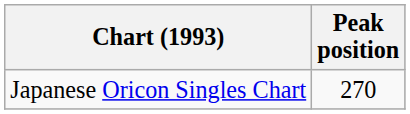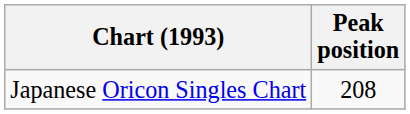Japanese Oricon Singles Chart | Peak position: 270 -> 208
